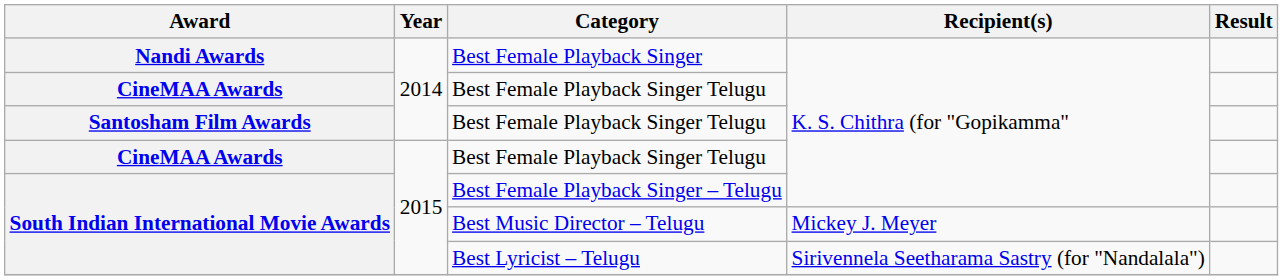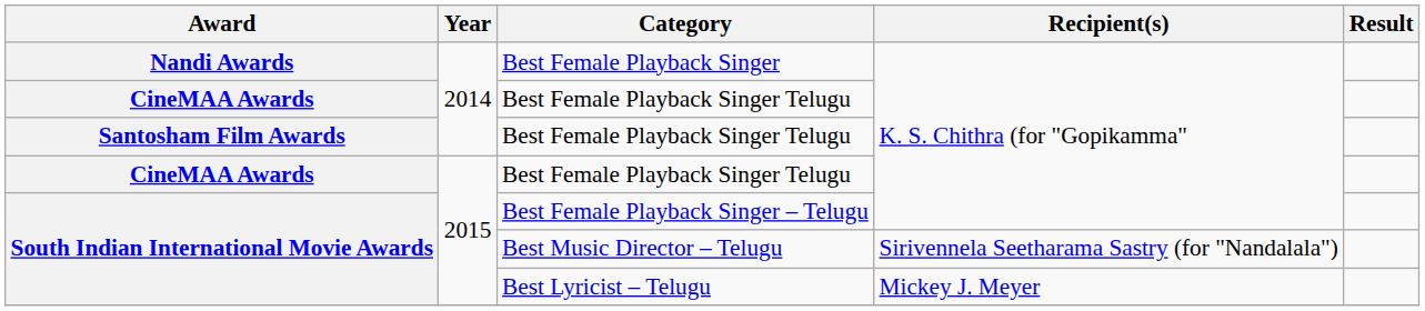Best Music Director – Telugu | Recipient(s): Mickey J. Meyer -> Sirivennela Seetharama Sastry (for "Nandalala")
Best Lyricist – Telugu | Recipient(s): Sirivennela Seetharama Sastry (for "Nandalala") -> Mickey J. Meyer
